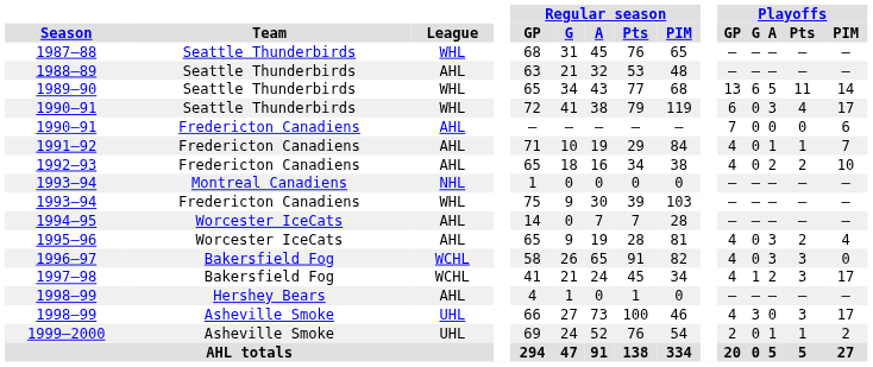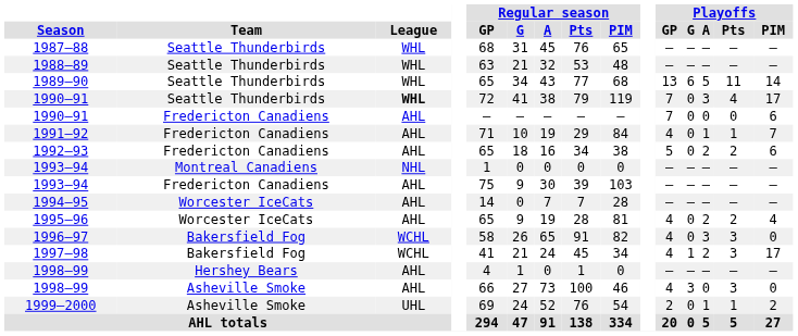1988–89 | League: AHL -> WHL
1990–91 / Seattle Thunderbirds | League: normal -> bold
1990–91 / Seattle Thunderbirds | Playoffs / GP: 6 -> 7
1992–93 | Playoffs / GP: 4 -> 5
1992–93 | Playoffs / PIM: 10 -> 6
1993–94 / Fredericton Canadiens | League: WHL -> AHL
1995–96 | Playoffs / A: 3 -> 2
1998–99 / Asheville Smoke | League: UHL -> AHL
1998–99 / Asheville Smoke | Playoffs / PIM: 17 -> 0
